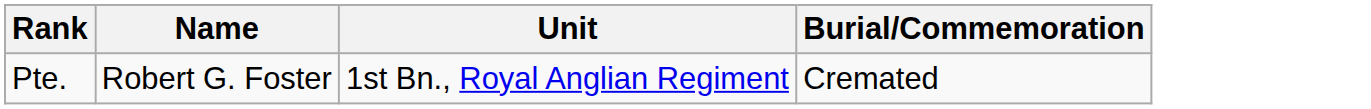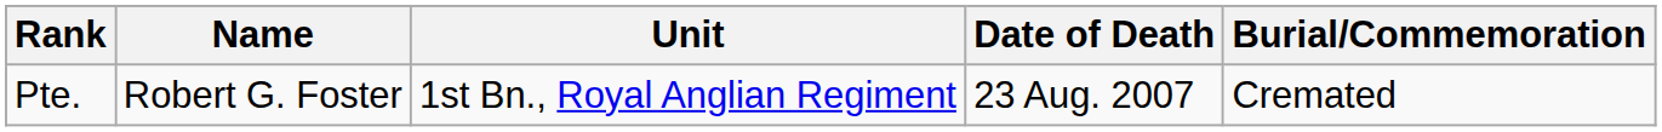+ column: Date of Death | 23 Aug. 2007
